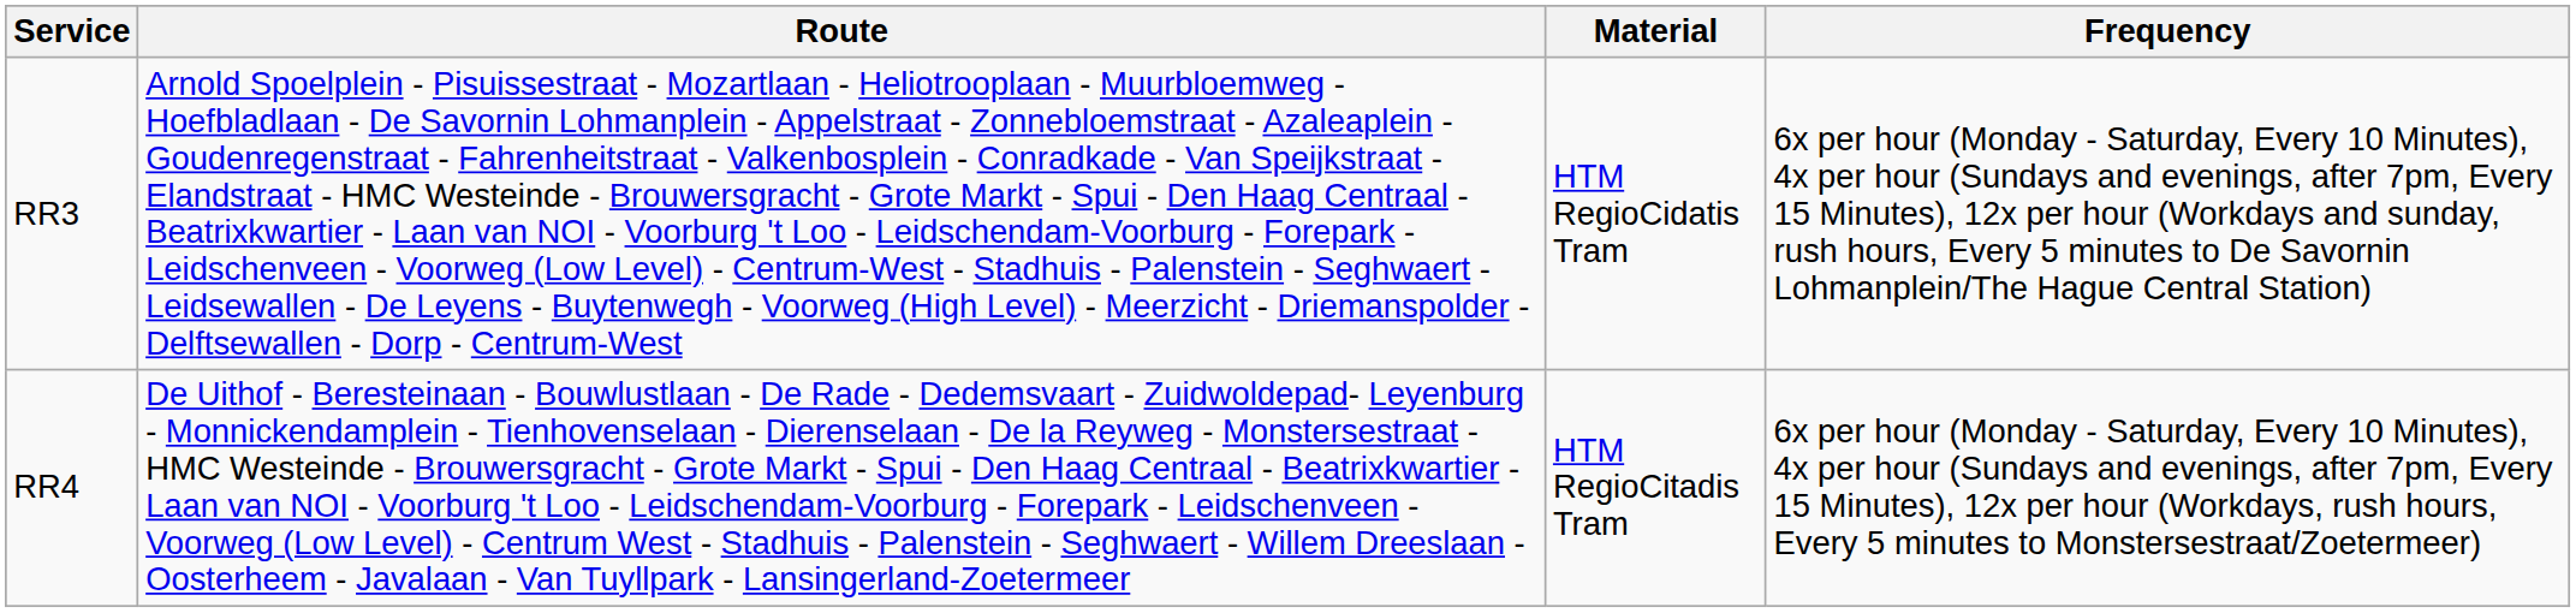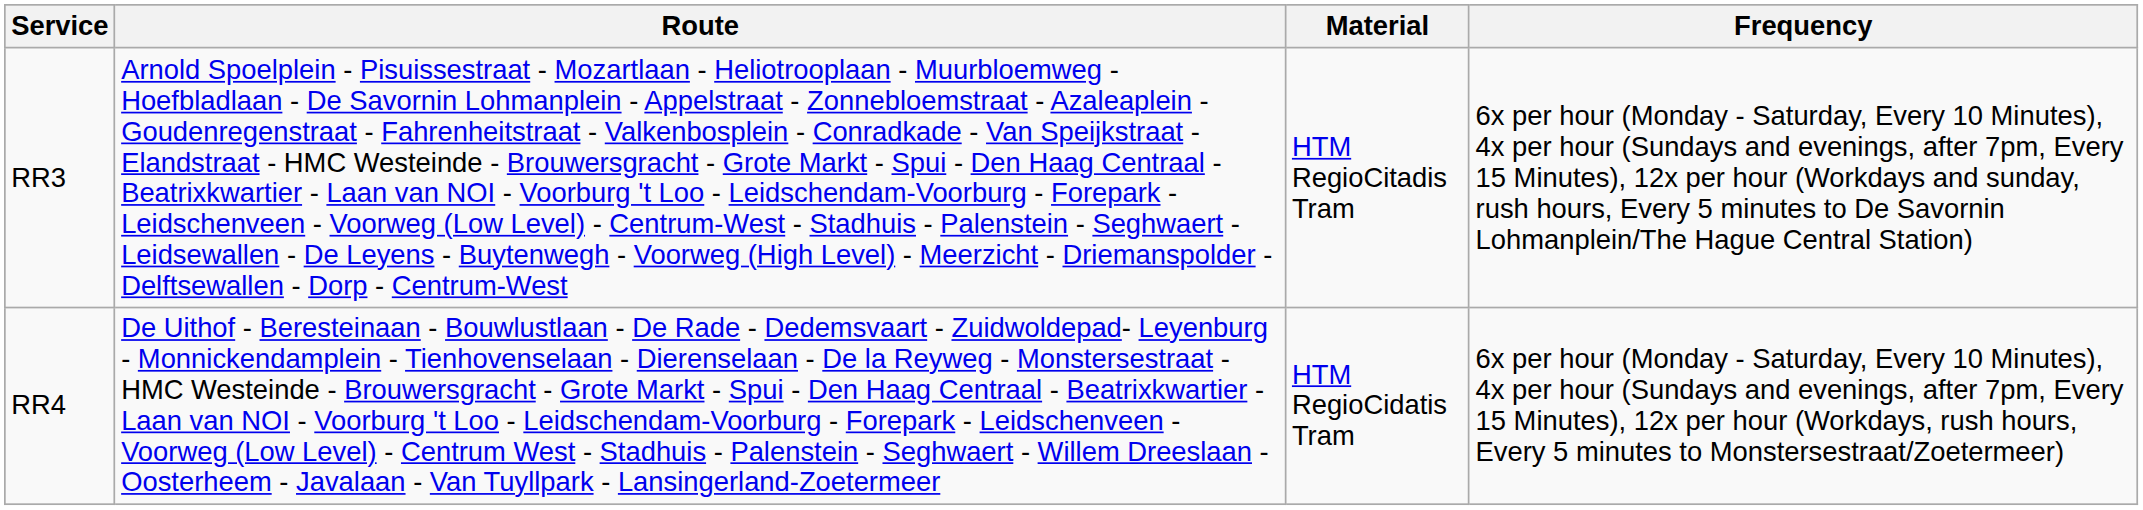RR3 | Material: HTM RegioCidatis Tram -> HTM RegioCitadis Tram
RR4 | Material: HTM RegioCitadis Tram -> HTM RegioCidatis Tram
